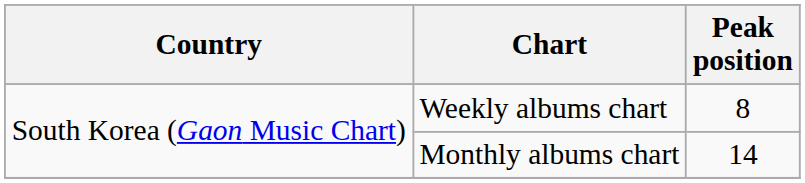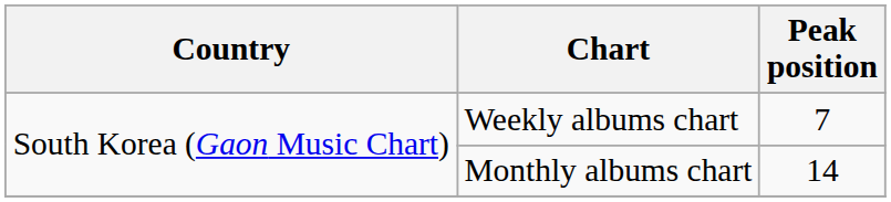Weekly albums chart | Peak position: 8 -> 7
